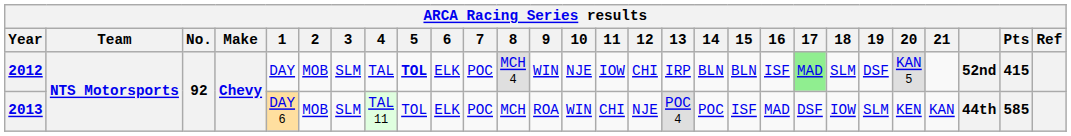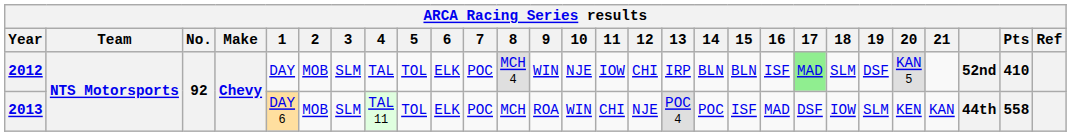2012 | 5: bold -> normal
2012 | Pts: 415 -> 410
2013 | Pts: 585 -> 558
